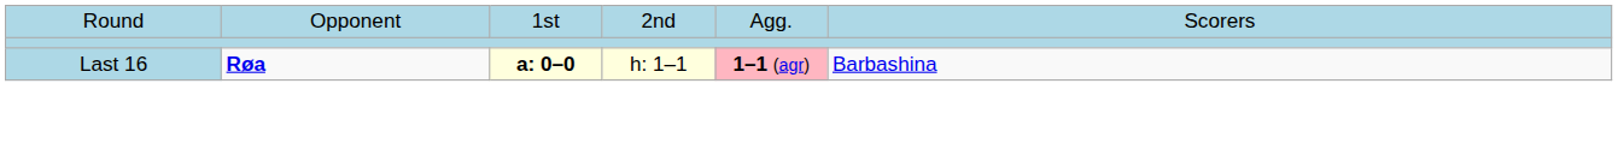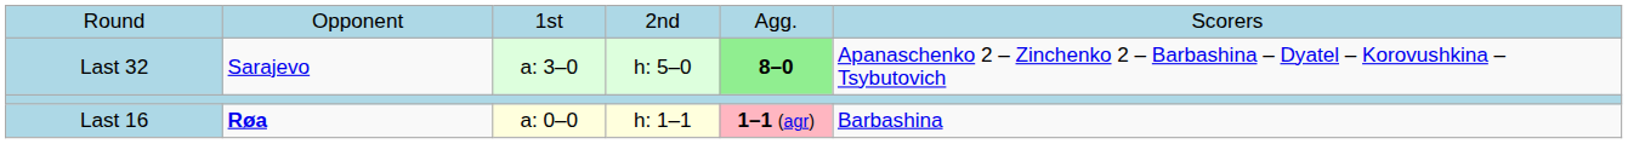+ row: Last 32 | Sarajevo | a: 3–0 | h: 5–0 | 8–0 | Apanaschenko 2 – Zinchenko 2 – Barbashina – Dyatel – Korovushkina – Tsybutovich
Last 16 | column 3: bold -> normal
